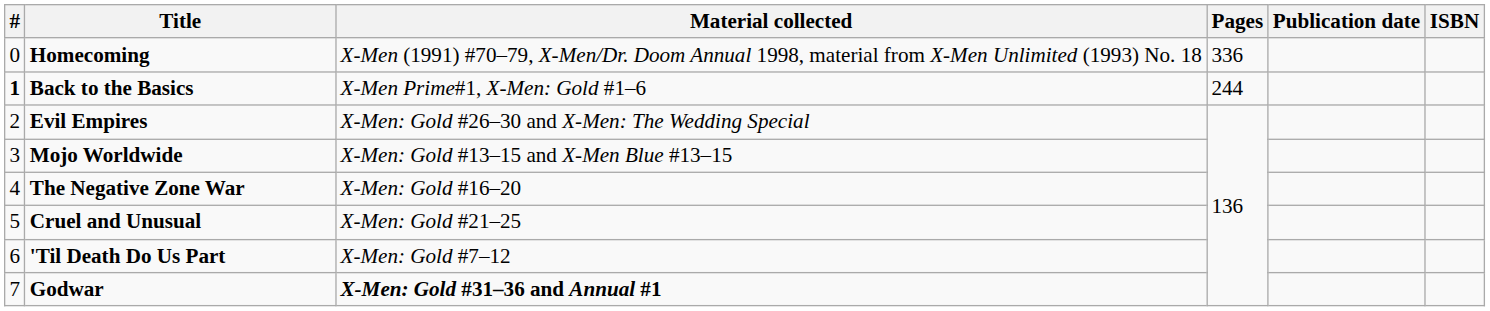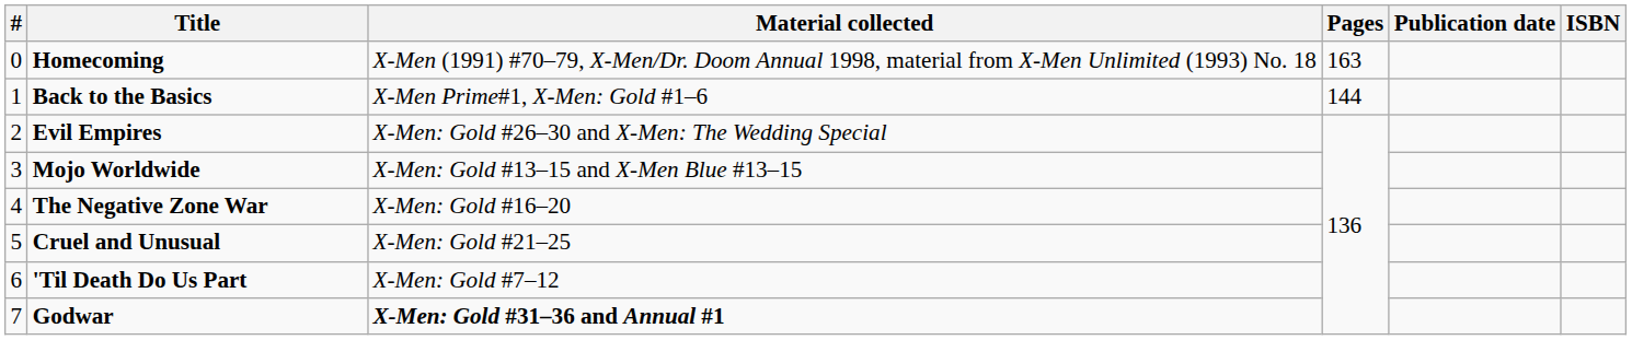Homecoming | Pages: 336 -> 163
Back to the Basics | #: bold -> normal
Back to the Basics | Pages: 244 -> 144
